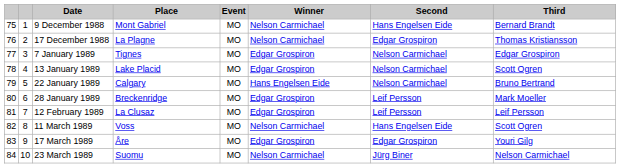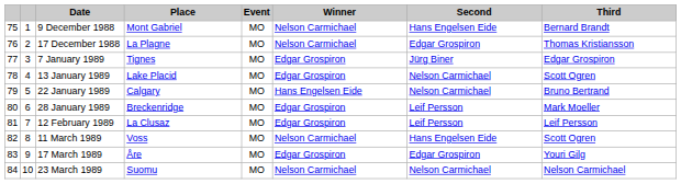7 January 1989 | Second: Nelson Carmichael -> Jürg Biner
23 March 1989 | Second: Jürg Biner -> Nelson Carmichael
